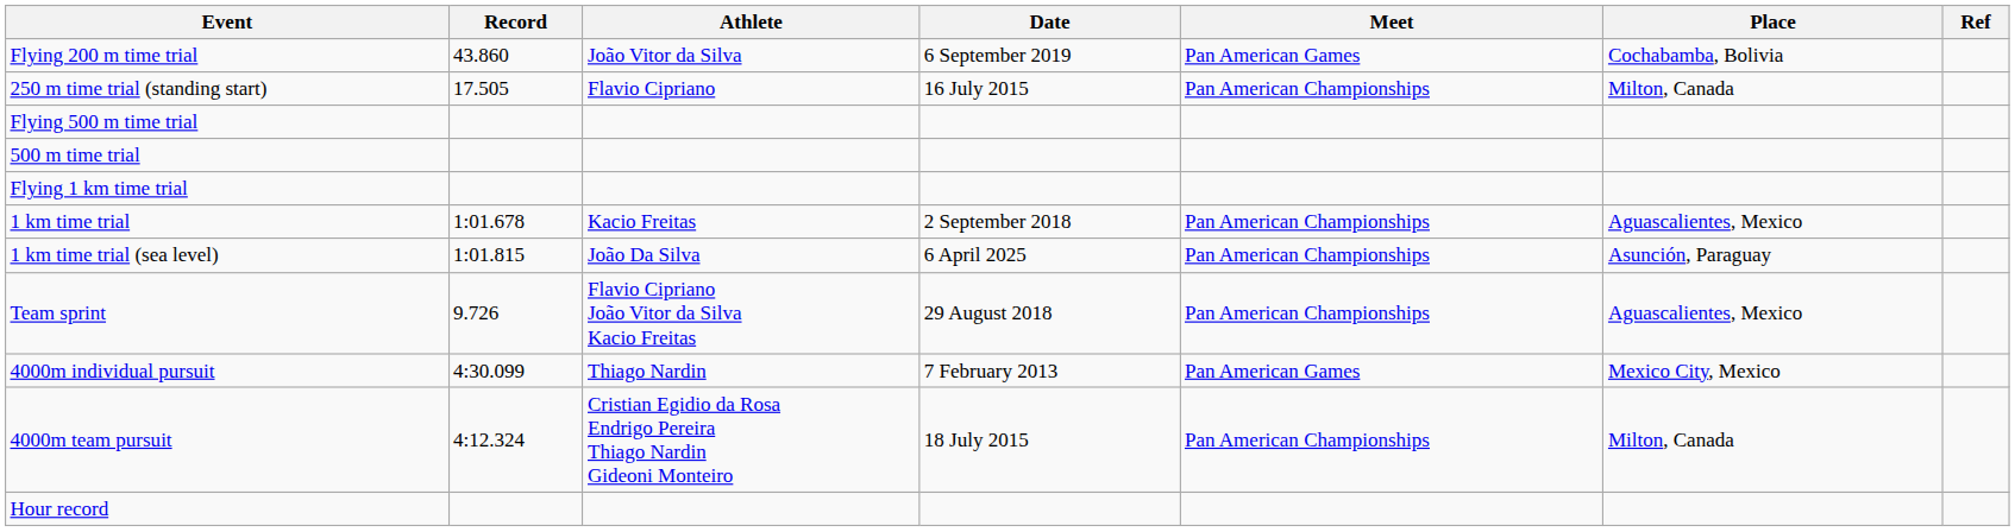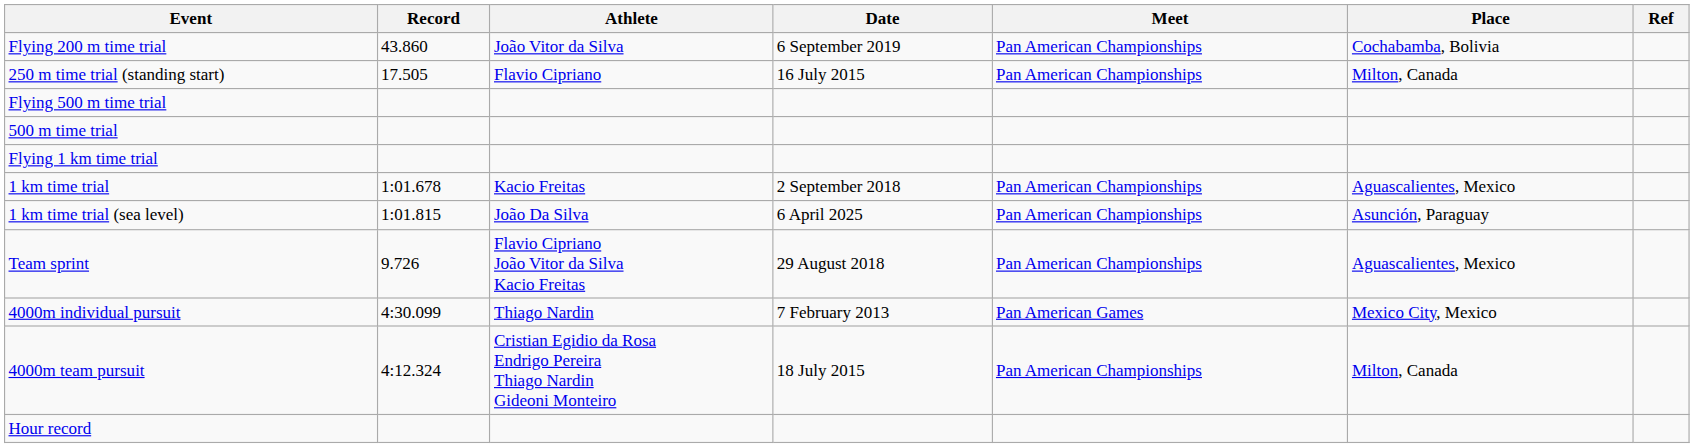Flying 200 m time trial | Meet: Pan American Games -> Pan American Championships
